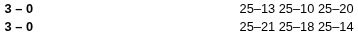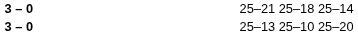rows swapped: 25–13 25–10 25–20 <-> 25–21 25–18 25–14
